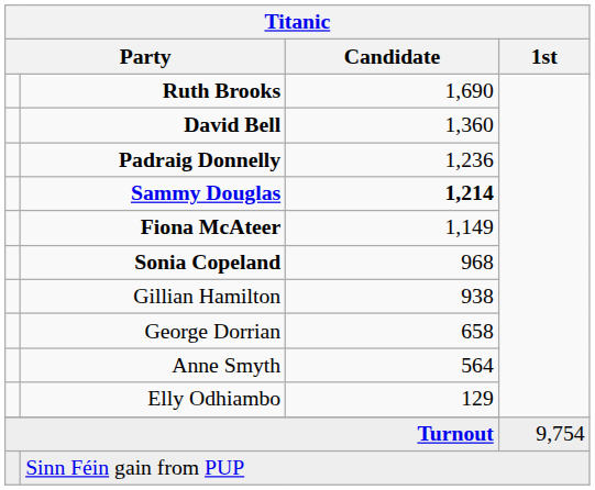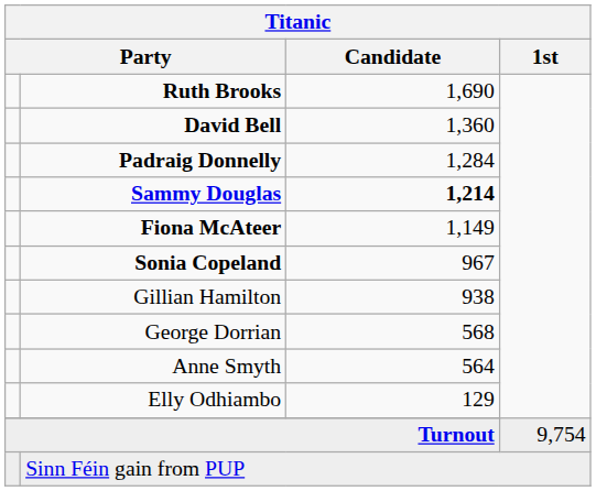Padraig Donnelly | Titanic / Candidate: 1,236 -> 1,284
Sonia Copeland | Titanic / Candidate: 968 -> 967
George Dorrian | Titanic / Candidate: 658 -> 568
